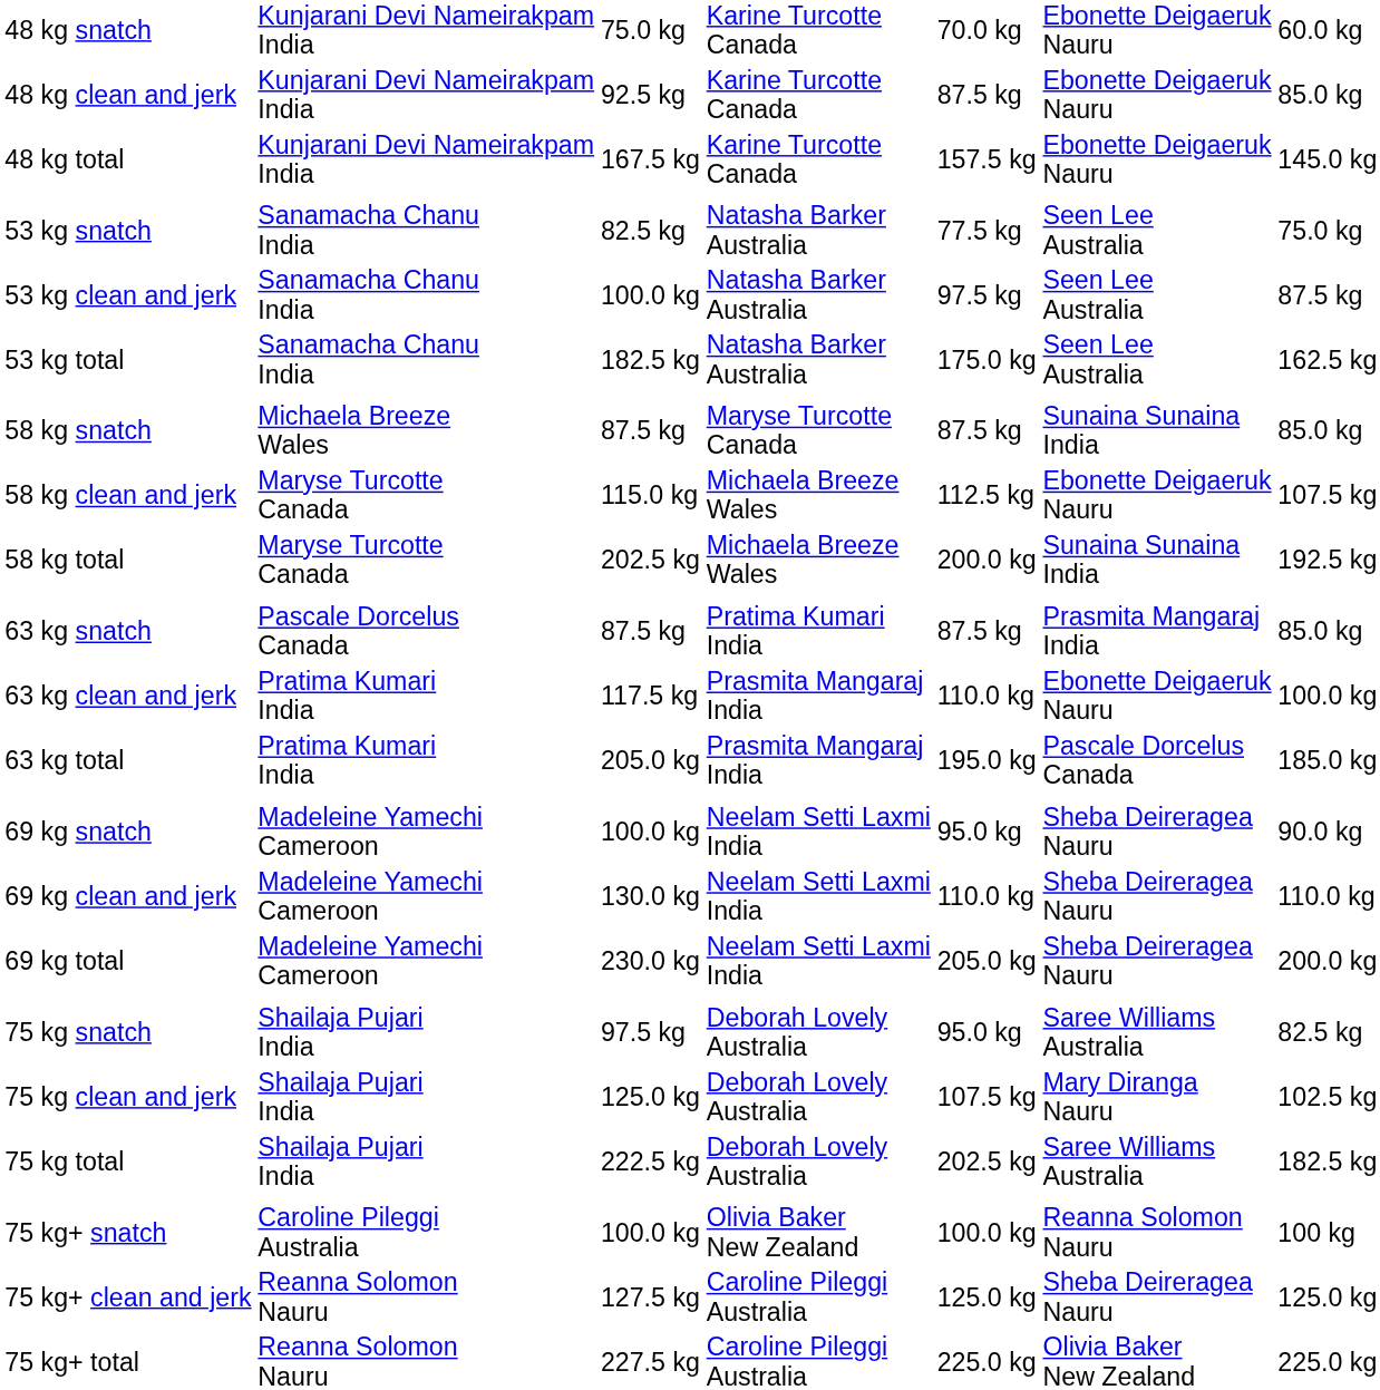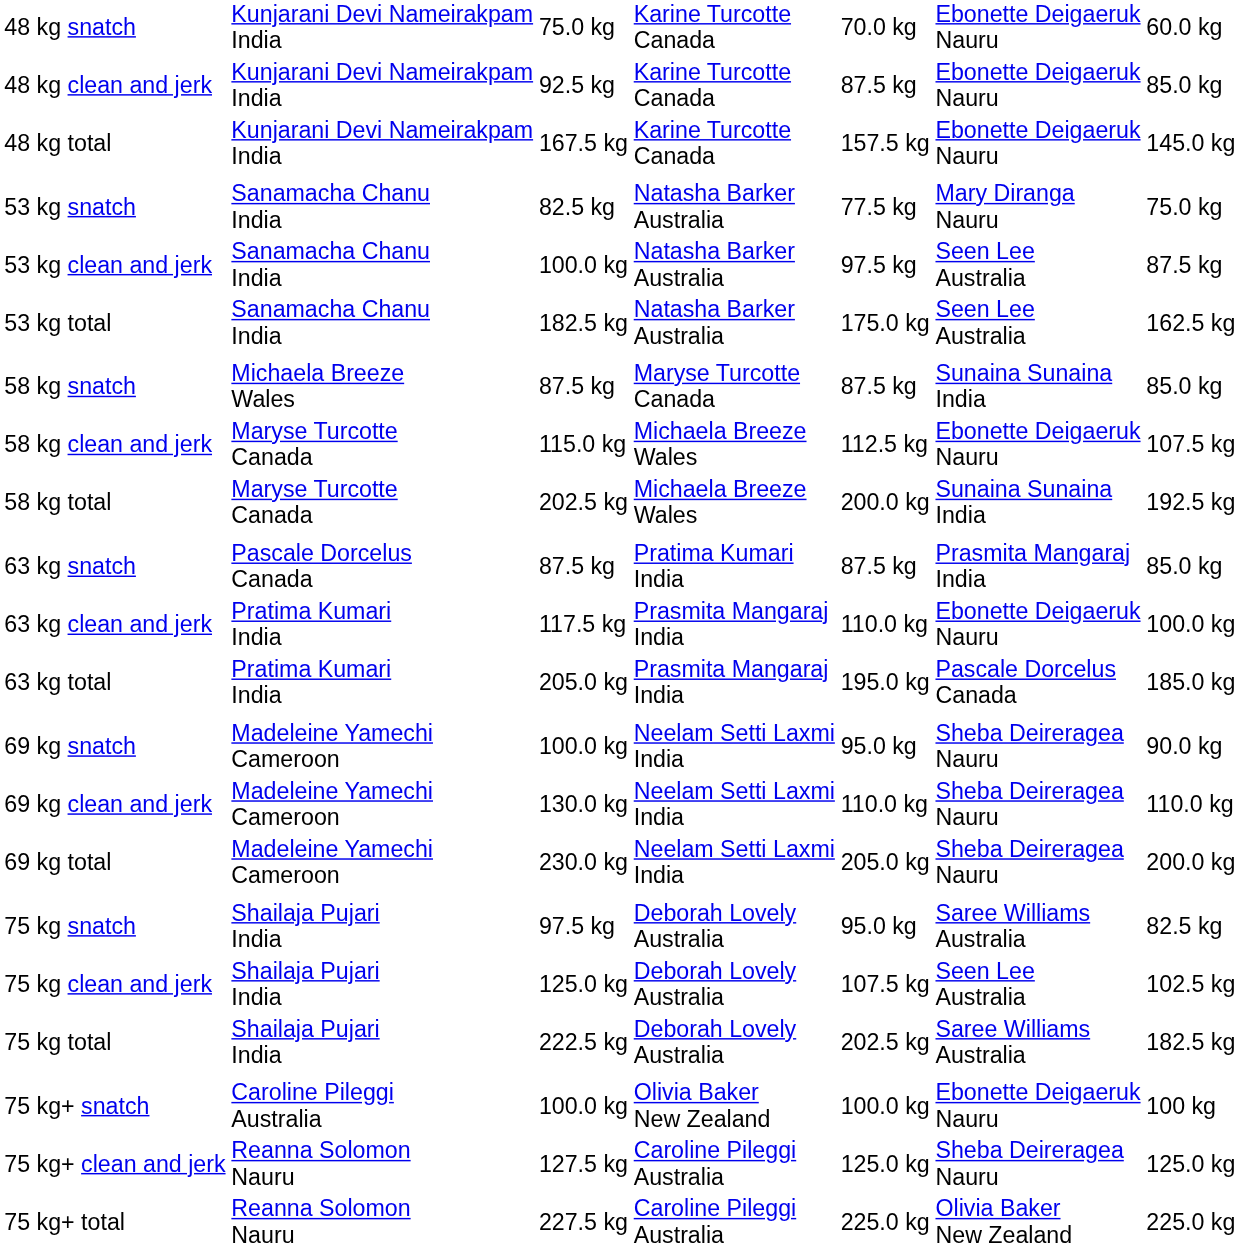53 kg snatch | column 6: Seen Lee Australia -> Mary Diranga Nauru
75 kg clean and jerk | column 6: Mary Diranga Nauru -> Seen Lee Australia
75 kg+ snatch | column 6: Reanna Solomon Nauru -> Ebonette Deigaeruk Nauru
